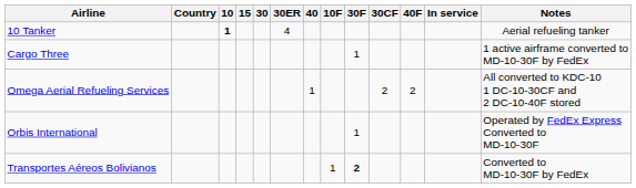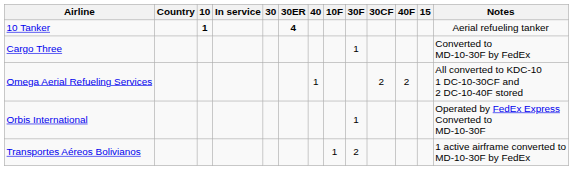columns swapped: 15 <-> In service
10 Tanker | 30ER: normal -> bold
Cargo Three | Notes: 1 active airframe converted to MD-10-30F by FedEx -> Converted to MD-10-30F by FedEx
Transportes Aéreos Bolivianos | 30F: bold -> normal
Transportes Aéreos Bolivianos | Notes: Converted to MD-10-30F by FedEx -> 1 active airframe converted to MD-10-30F by FedEx
